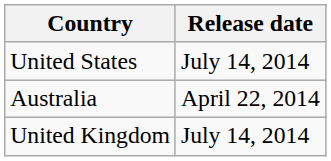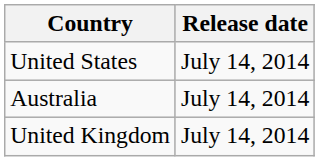Australia | Release date: April 22, 2014 -> July 14, 2014
